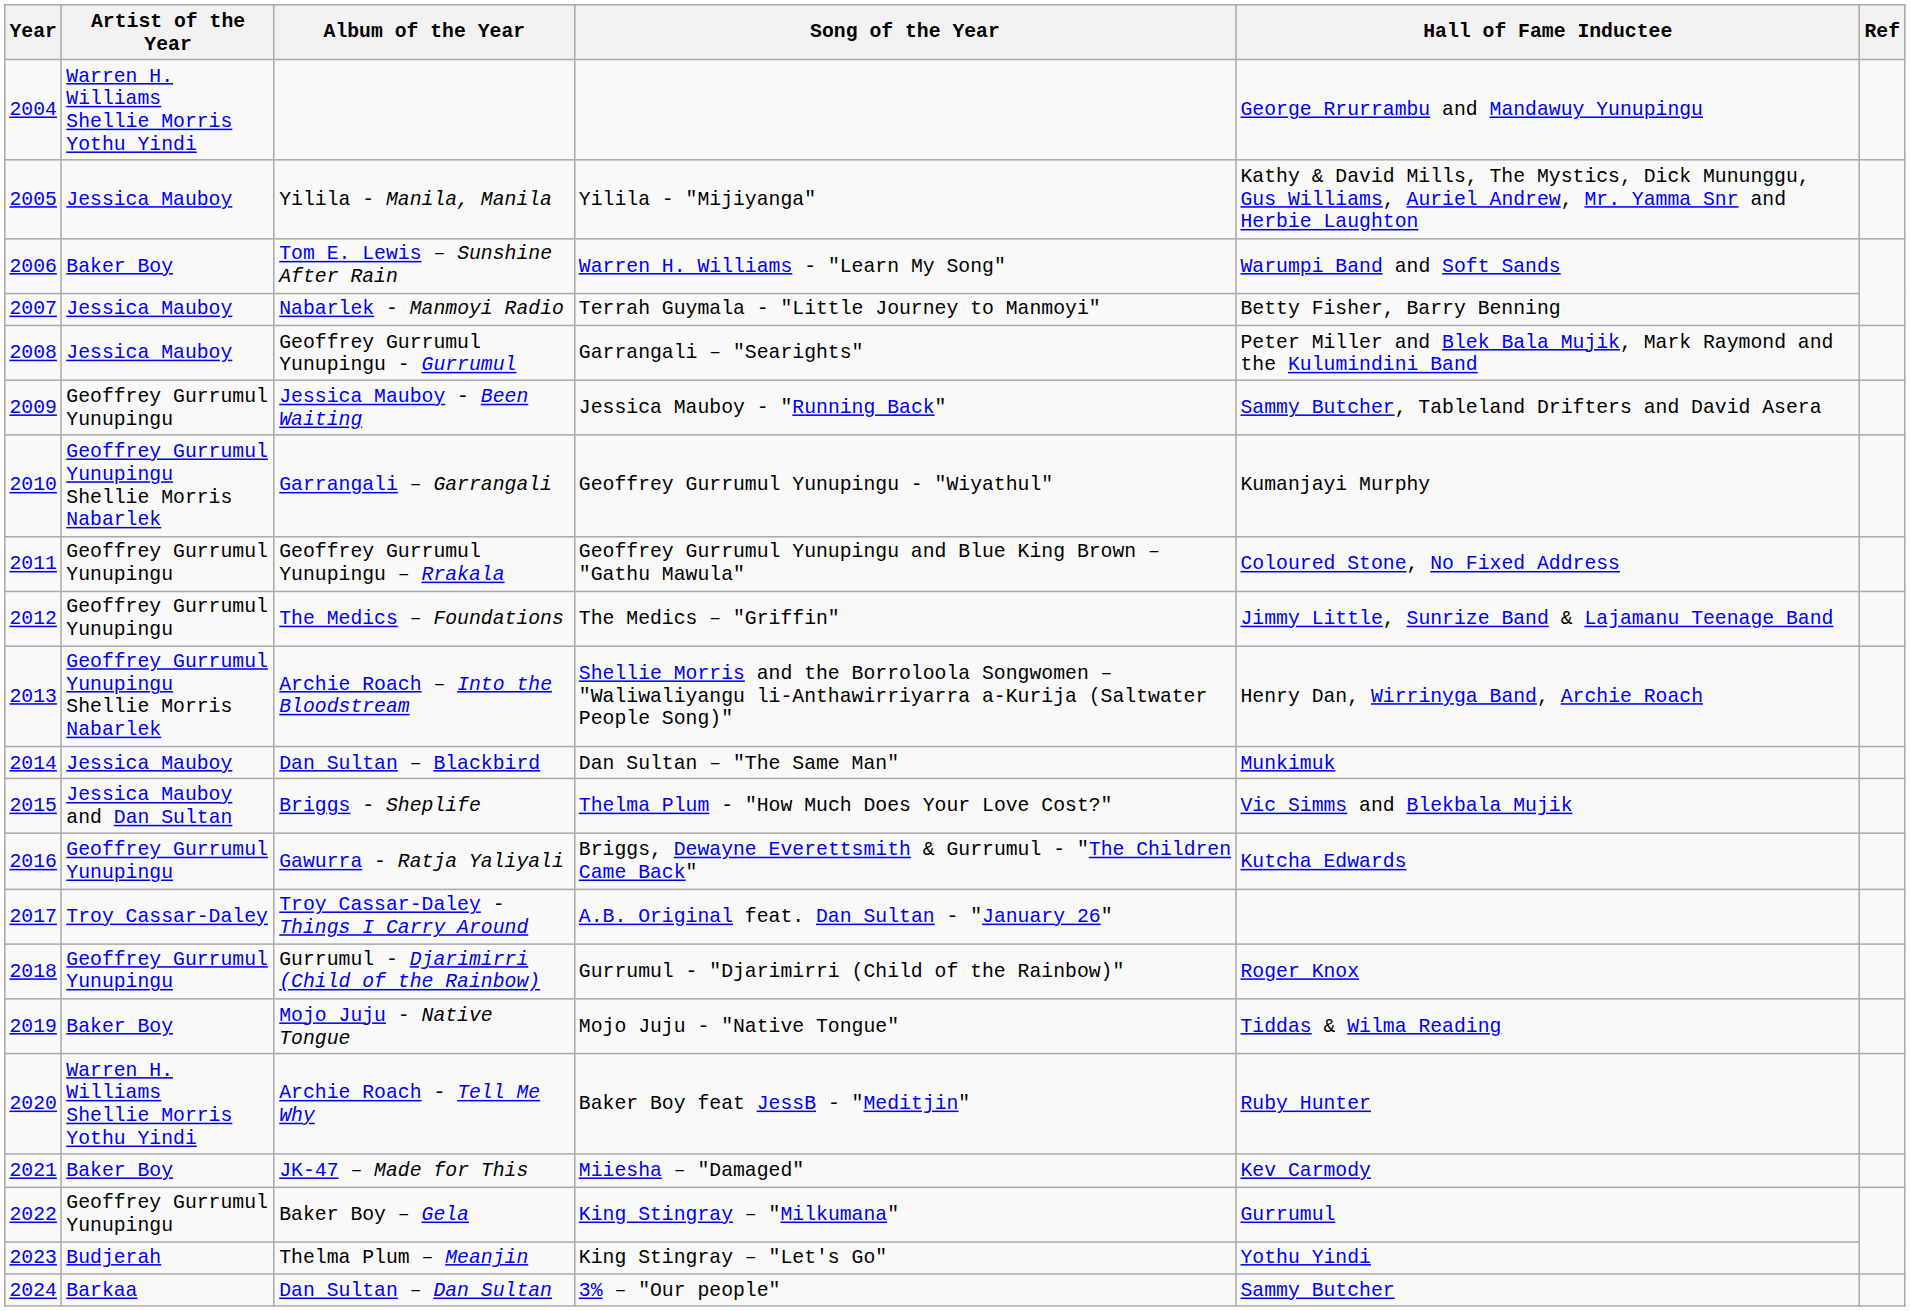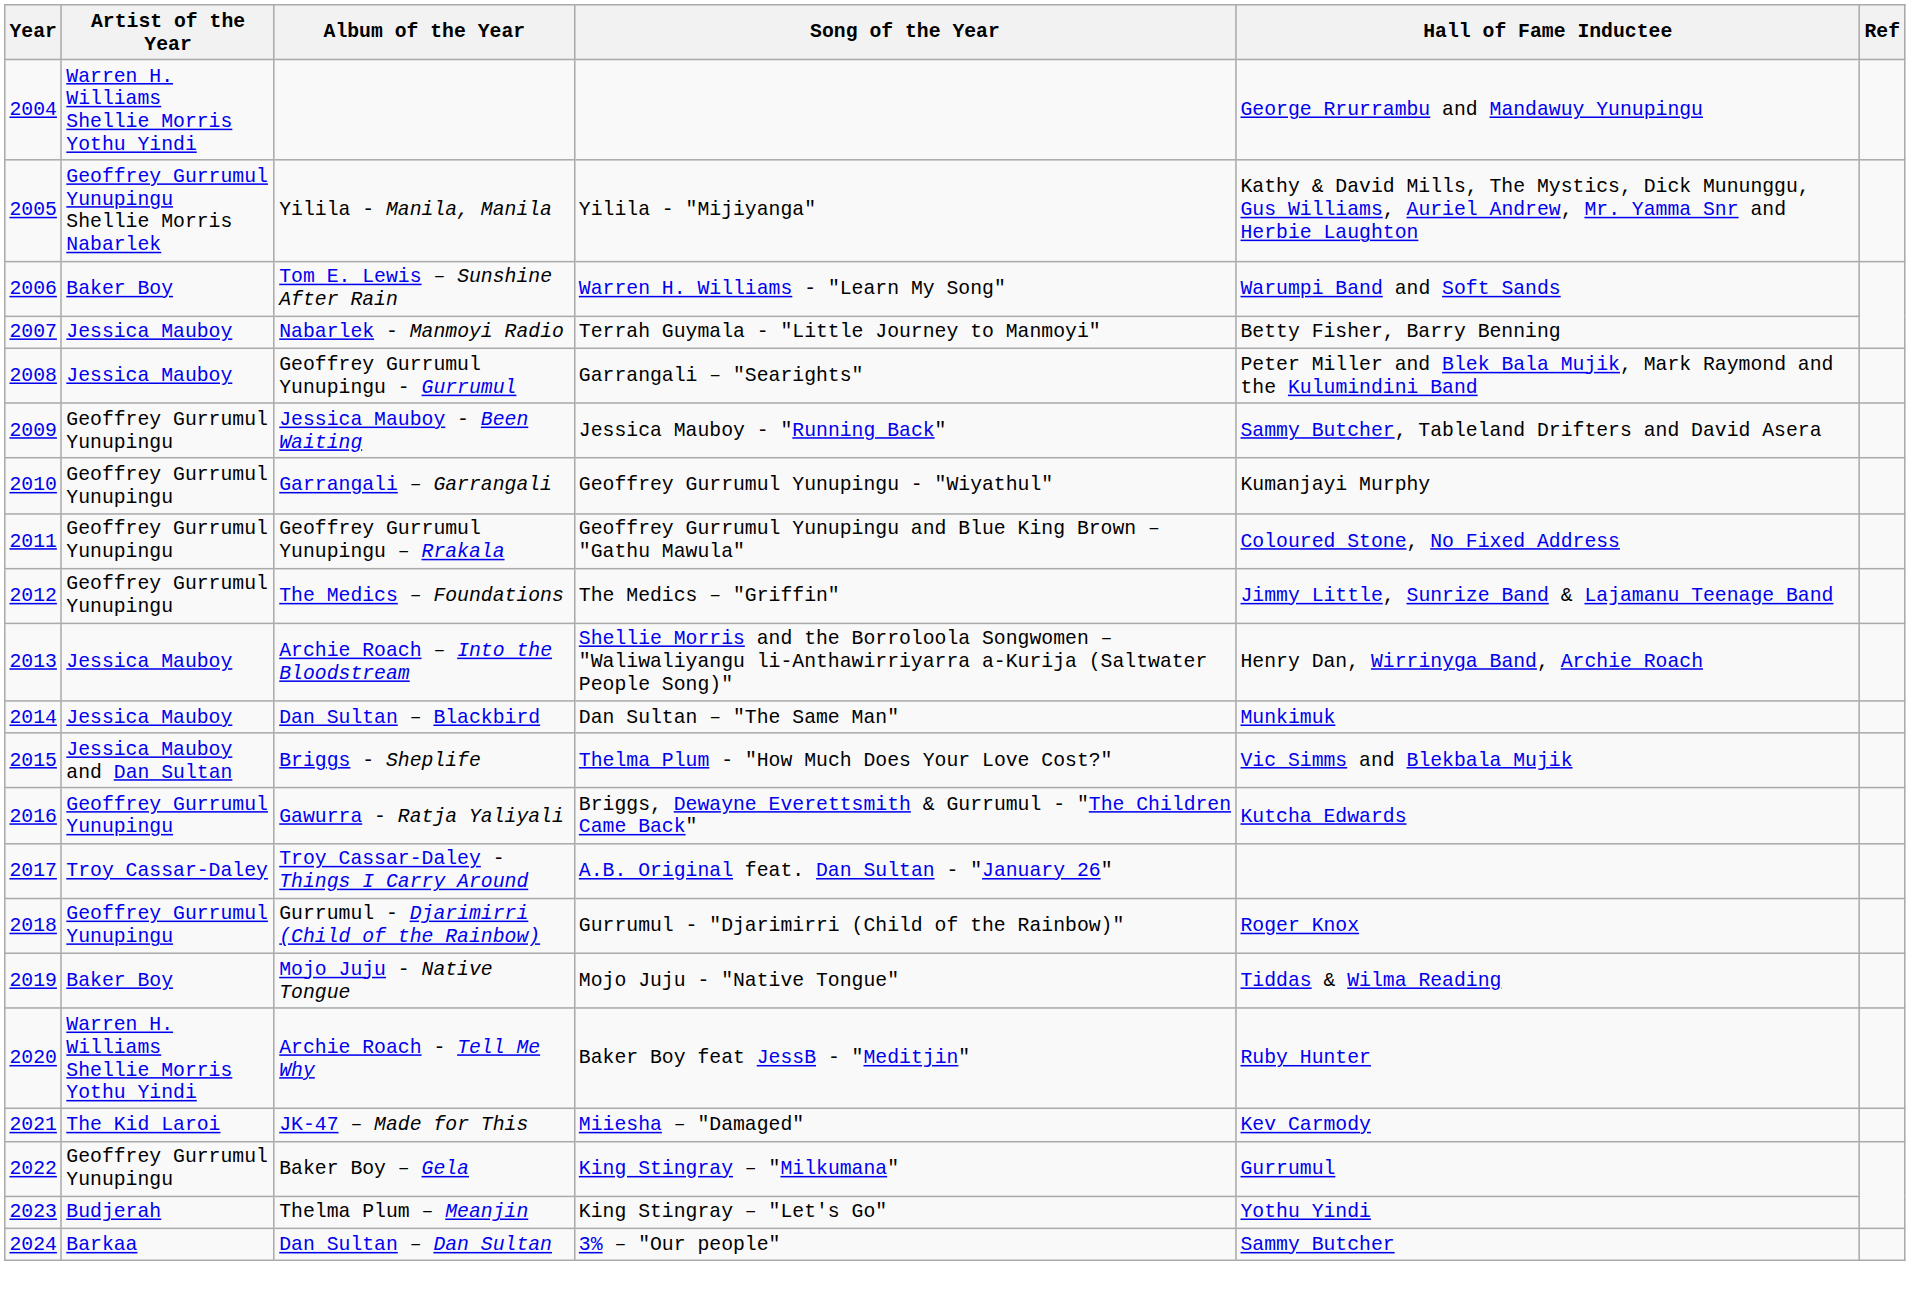Yilila - Manila, Manila | Artist of the Year: Jessica Mauboy -> Geoffrey Gurrumul Yunupingu Shellie Morris Nabarlek
Garrangali – Garrangali | Artist of the Year: Geoffrey Gurrumul Yunupingu Shellie Morris Nabarlek -> Geoffrey Gurrumul Yunupingu
Archie Roach – Into the Bloodstream | Artist of the Year: Geoffrey Gurrumul Yunupingu Shellie Morris Nabarlek -> Jessica Mauboy
JK-47 – Made for This | Artist of the Year: Baker Boy -> The Kid Laroi
